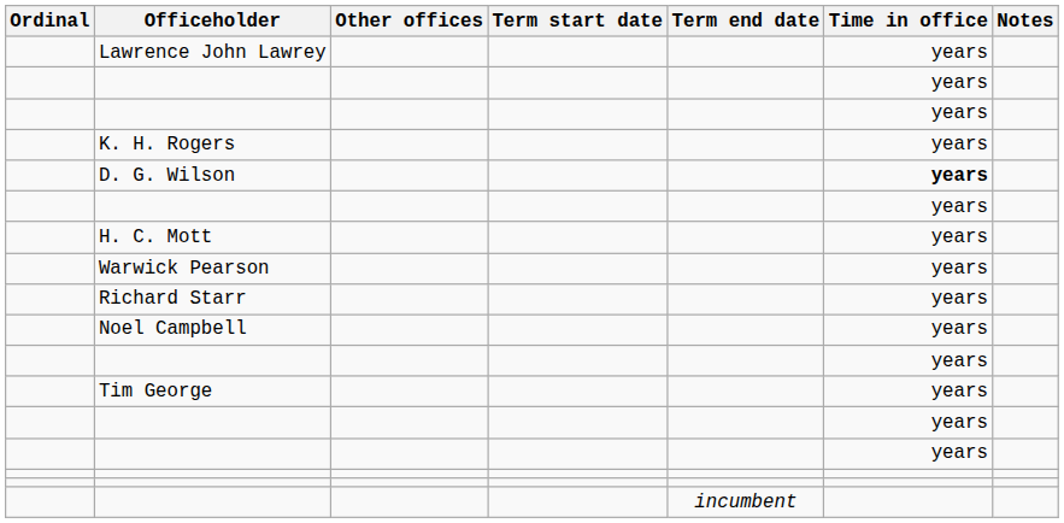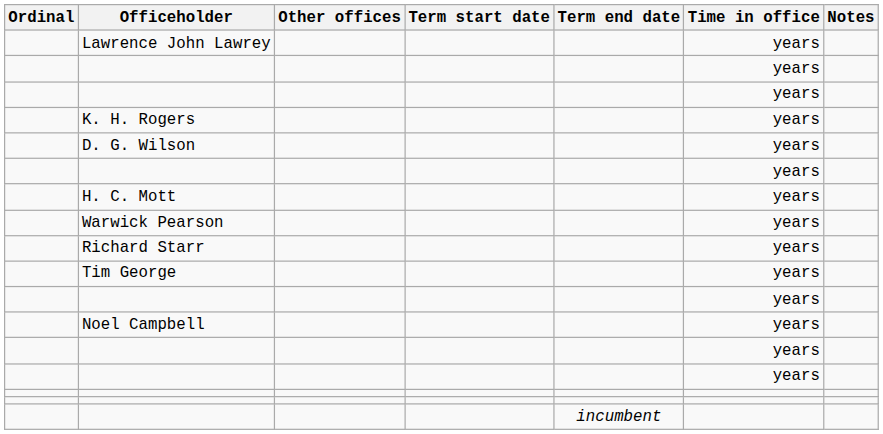D. G. Wilson | Time in office: bold -> normal
rows swapped: Tim George <-> Noel Campbell
